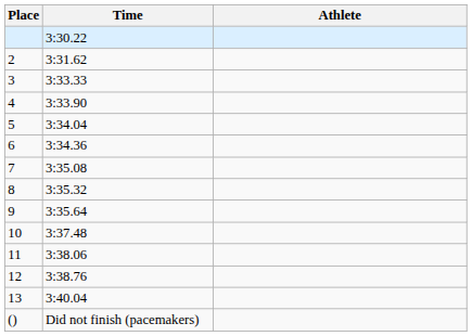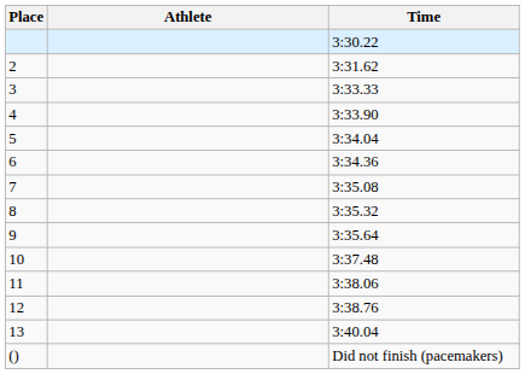columns swapped: Athlete <-> Time
